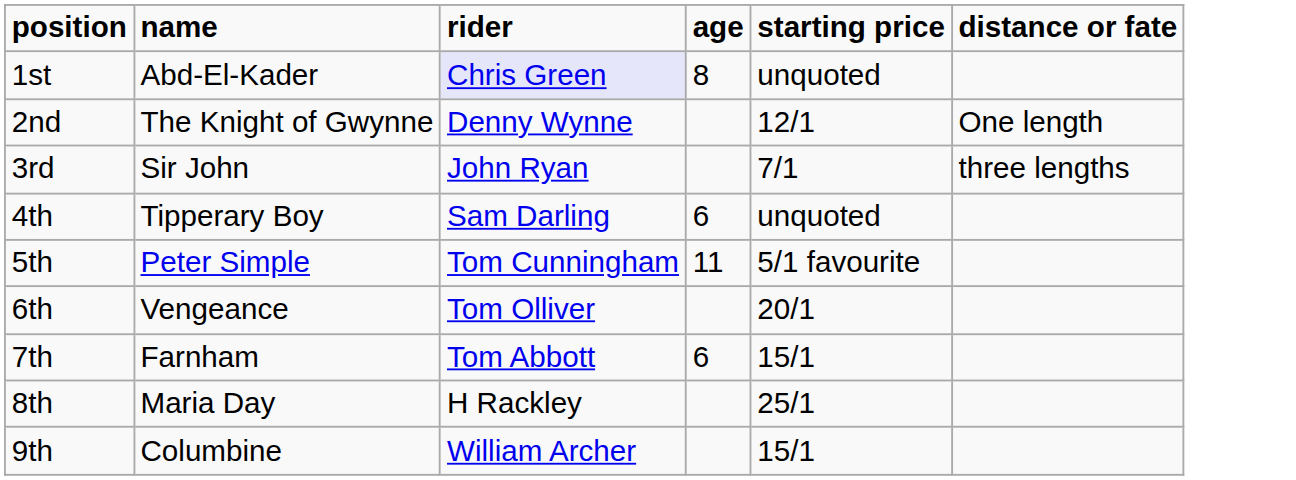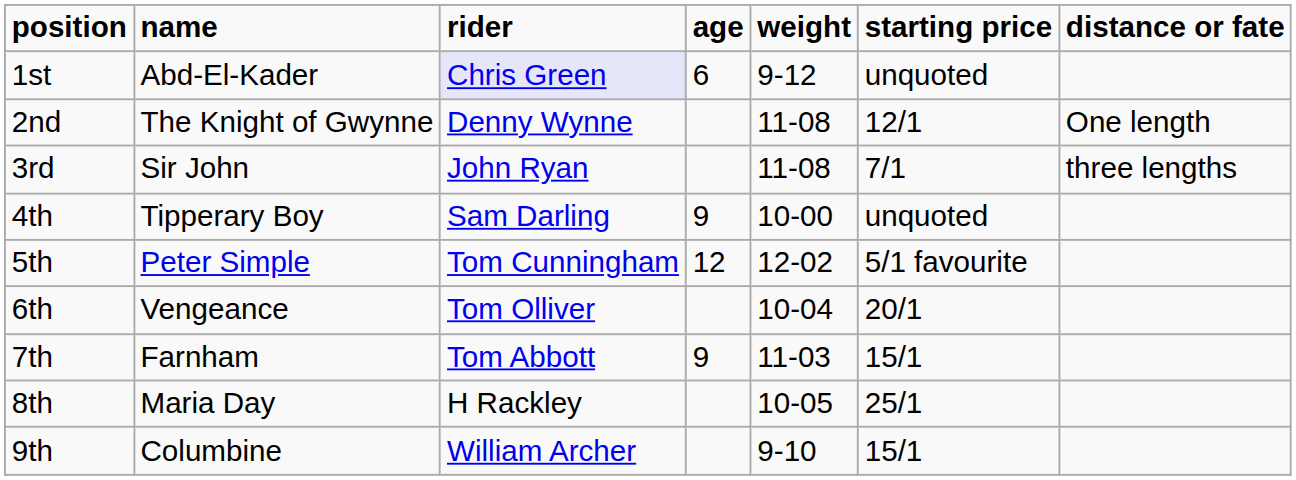+ column: weight | 9-12 | 11-08 | 11-08 | 10-00 | 12-02 | 10-04 | 11-03 | 10-05 | 9-10
1st | age: 8 -> 6
4th | age: 6 -> 9
5th | age: 11 -> 12
7th | age: 6 -> 9
